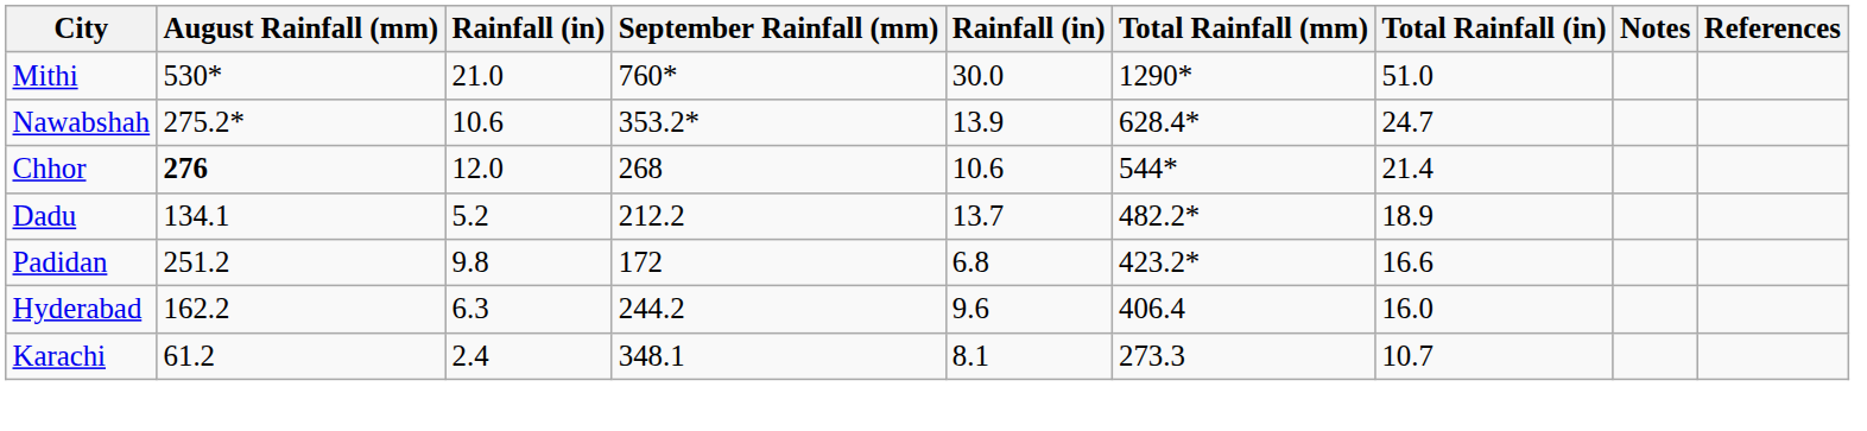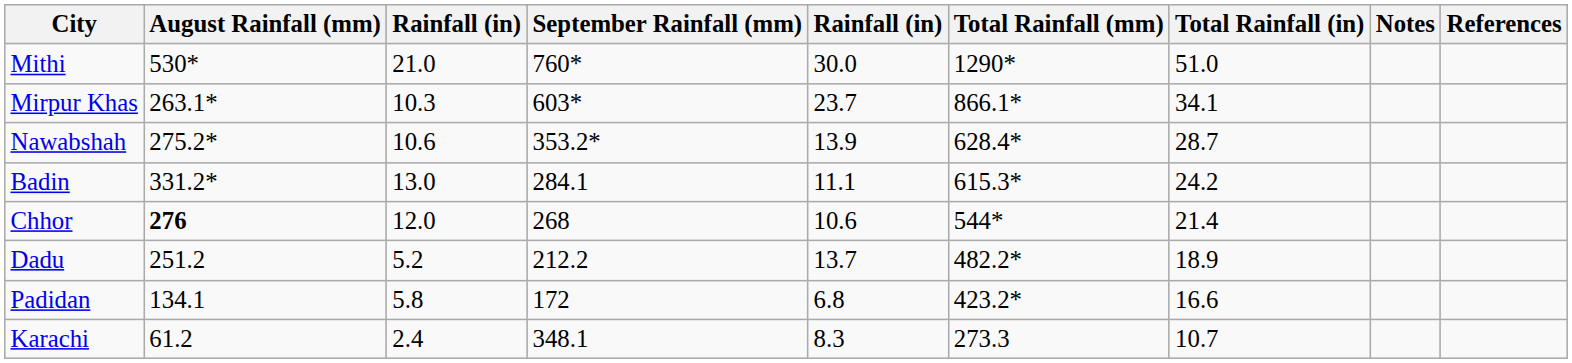+ row: Mirpur Khas | 263.1* | 10.3 | 603* | 23.7 | 866.1* | 34.1
Nawabshah | Total Rainfall (in): 24.7 -> 28.7
+ row: Badin | 331.2* | 13.0 | 284.1 | 11.1 | 615.3* | 24.2
Dadu | August Rainfall (mm): 134.1 -> 251.2
Padidan | August Rainfall (mm): 251.2 -> 134.1
Padidan | column 3: 9.8 -> 5.8
- row: Hyderabad | 162.2 | 6.3 | 244.2 | 9.6 | 406.4 | 16.0
Karachi | column 5: 8.1 -> 8.3
